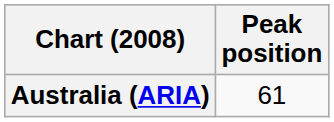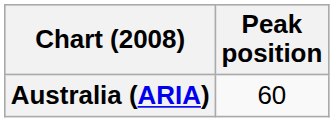Australia (ARIA) | Peak position: 61 -> 60
